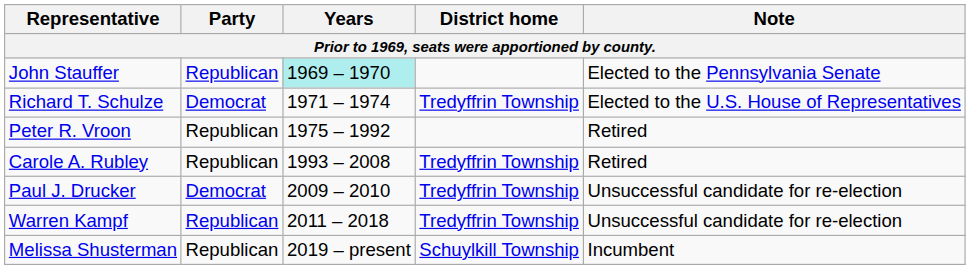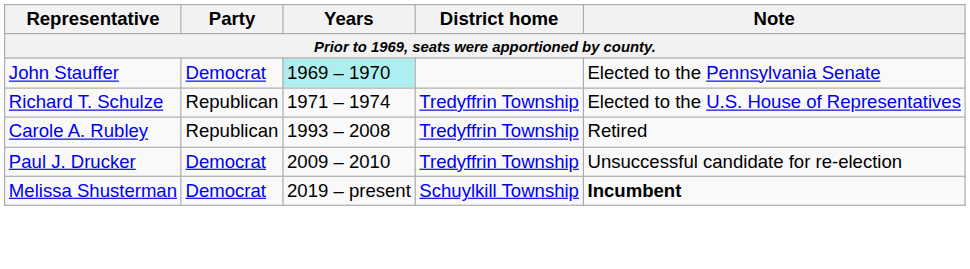John Stauffer | Party: Republican -> Democrat
Richard T. Schulze | Party: Democrat -> Republican
- row: Peter R. Vroon | Republican | 1975 – 1992 | Retired
- row: Warren Kampf | Republican | 2011 – 2018 | Tredyffrin Township | Unsuccessful candidate for re-election
Melissa Shusterman | Party: Republican -> Democrat
Melissa Shusterman | Note: normal -> bold
